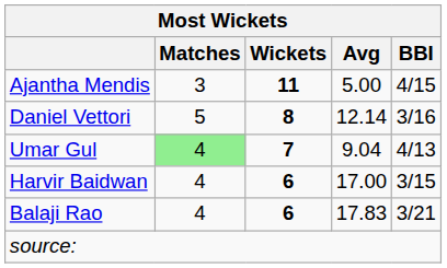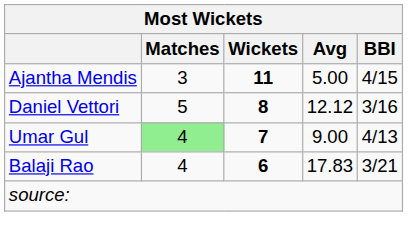Daniel Vettori | Avg: 12.14 -> 12.12
Umar Gul | Avg: 9.04 -> 9.00
- row: Harvir Baidwan | 4 | 6 | 17.00 | 3/15
